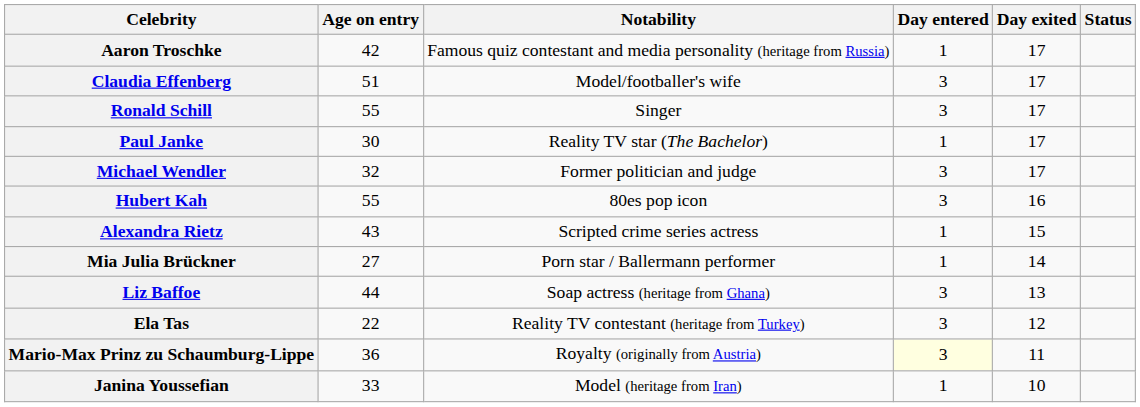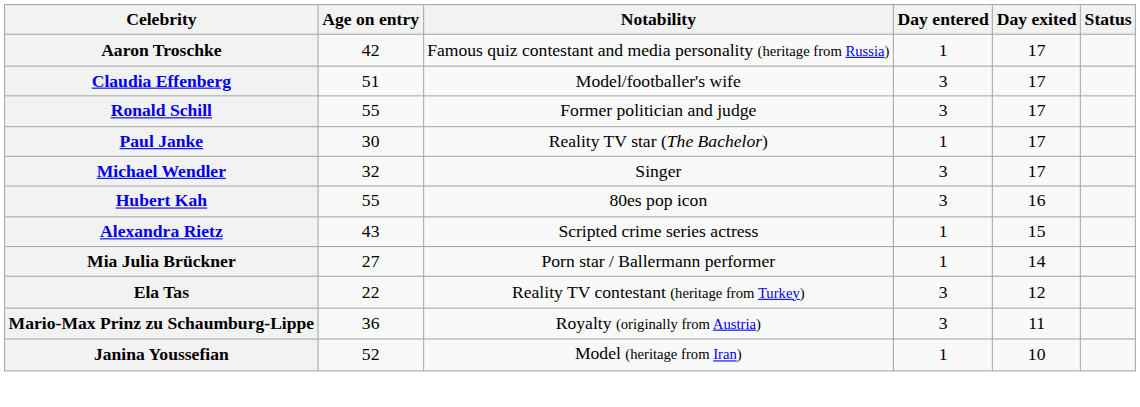Ronald Schill | Notability: Singer -> Former politician and judge
Michael Wendler | Notability: Former politician and judge -> Singer
- row: Liz Baffoe | 44 | Soap actress (heritage from Ghana) | 3 | 13
Mario-Max Prinz zu Schaumburg-Lippe | Day entered: lightyellow background -> no background
Janina Youssefian | Age on entry: 33 -> 52
